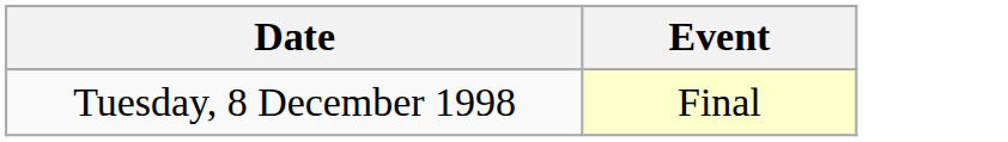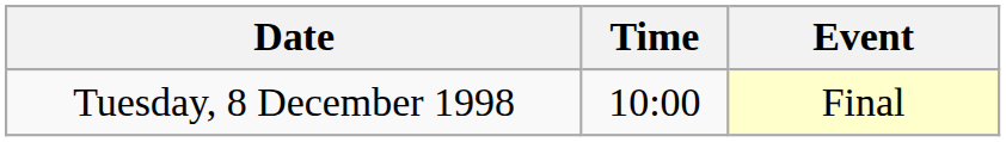+ column: Time | 10:00
